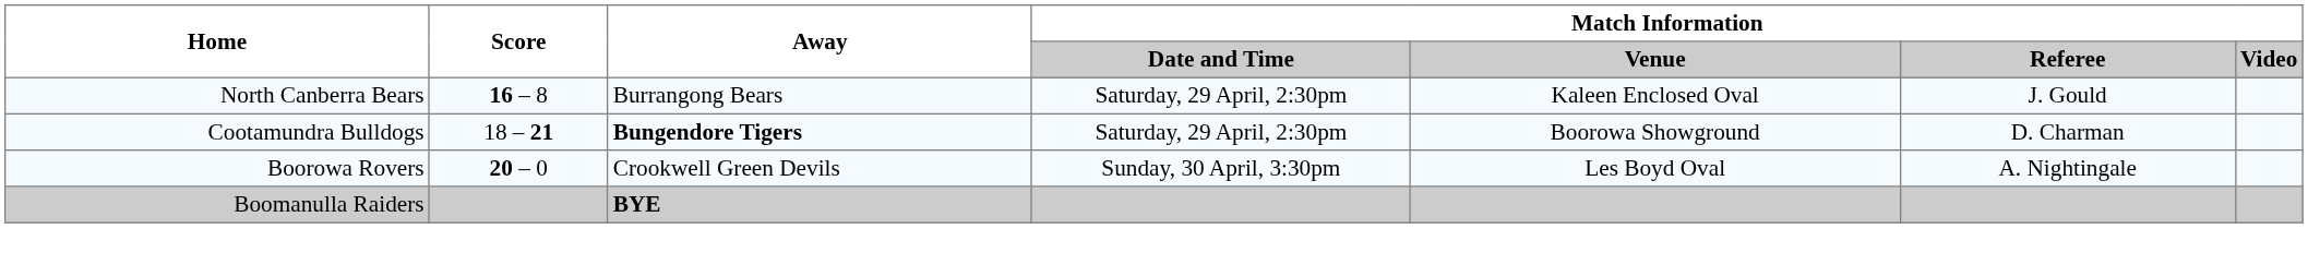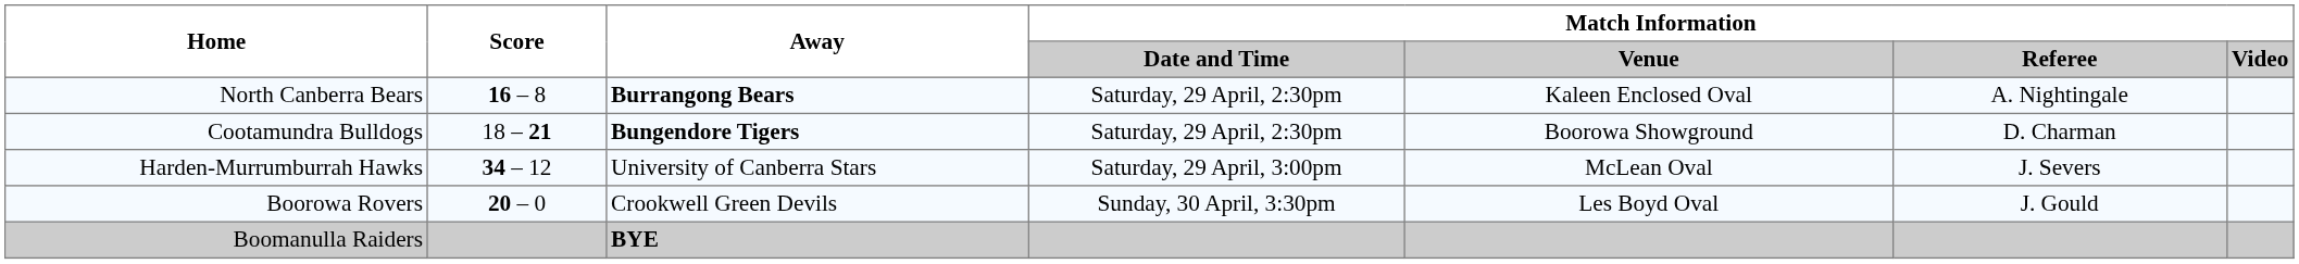North Canberra Bears | Away: normal -> bold
North Canberra Bears | Match Information / Referee: J. Gould -> A. Nightingale
+ row: Harden-Murrumburrah Hawks | 34 – 12 | University of Canberra Stars | Saturday, 29 April, 3:00pm | McLean Oval | J. Severs
Boorowa Rovers | Match Information / Referee: A. Nightingale -> J. Gould
